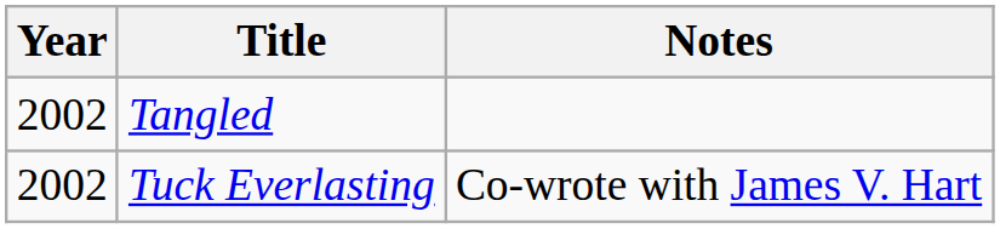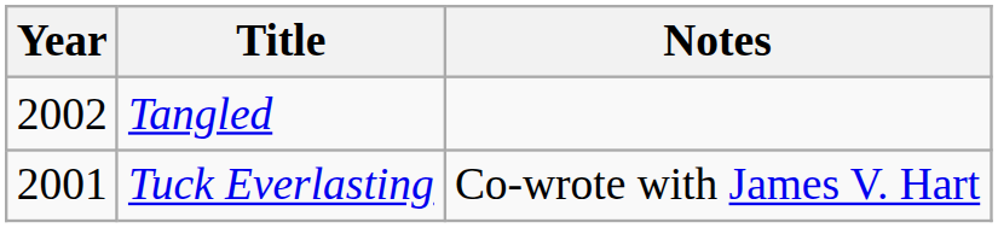Tuck Everlasting | Year: 2002 -> 2001
